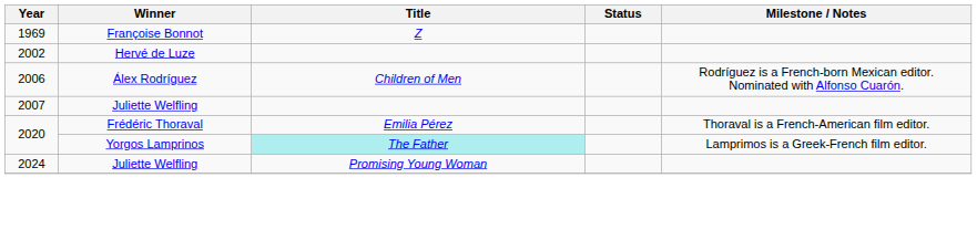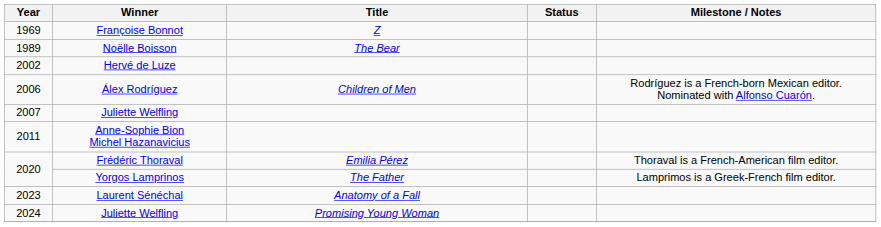+ row: 1989 | Noëlle Boisson | The Bear
+ row: 2011 | Anne-Sophie Bion Michel Hazanavicius
Yorgos Lamprinos | Title: paleturquoise background -> no background
+ row: 2023 | Laurent Sénéchal | Anatomy of a Fall
